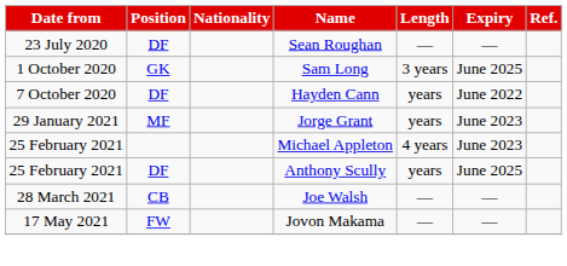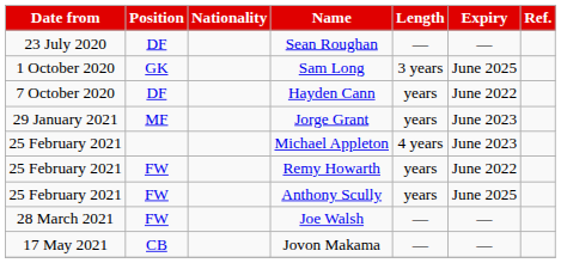+ row: 25 February 2021 | FW | Remy Howarth | years | June 2022
Anthony Scully | Position: DF -> FW
Joe Walsh | Position: CB -> FW
Jovon Makama | Position: FW -> CB
